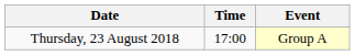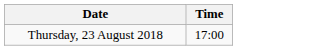- column: Event | Group A
